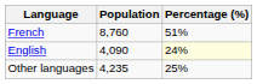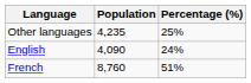rows swapped: French <-> Other languages
English | Percentage (%): lightyellow background -> no background
